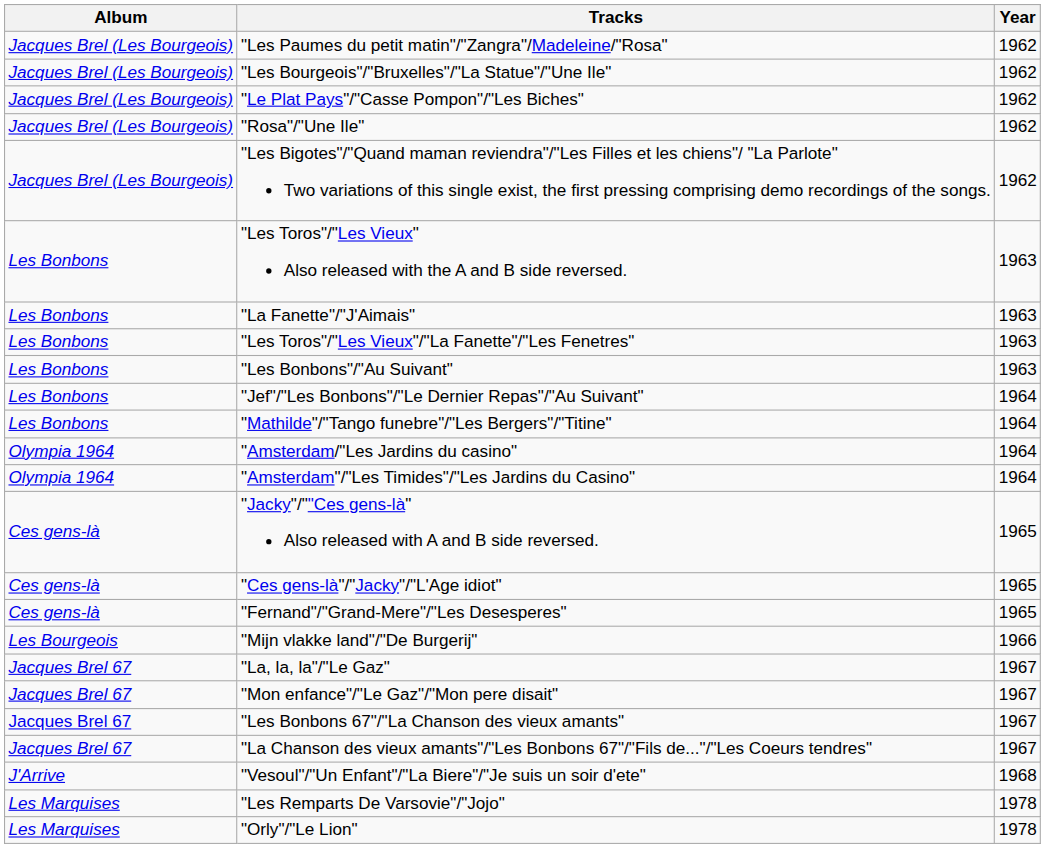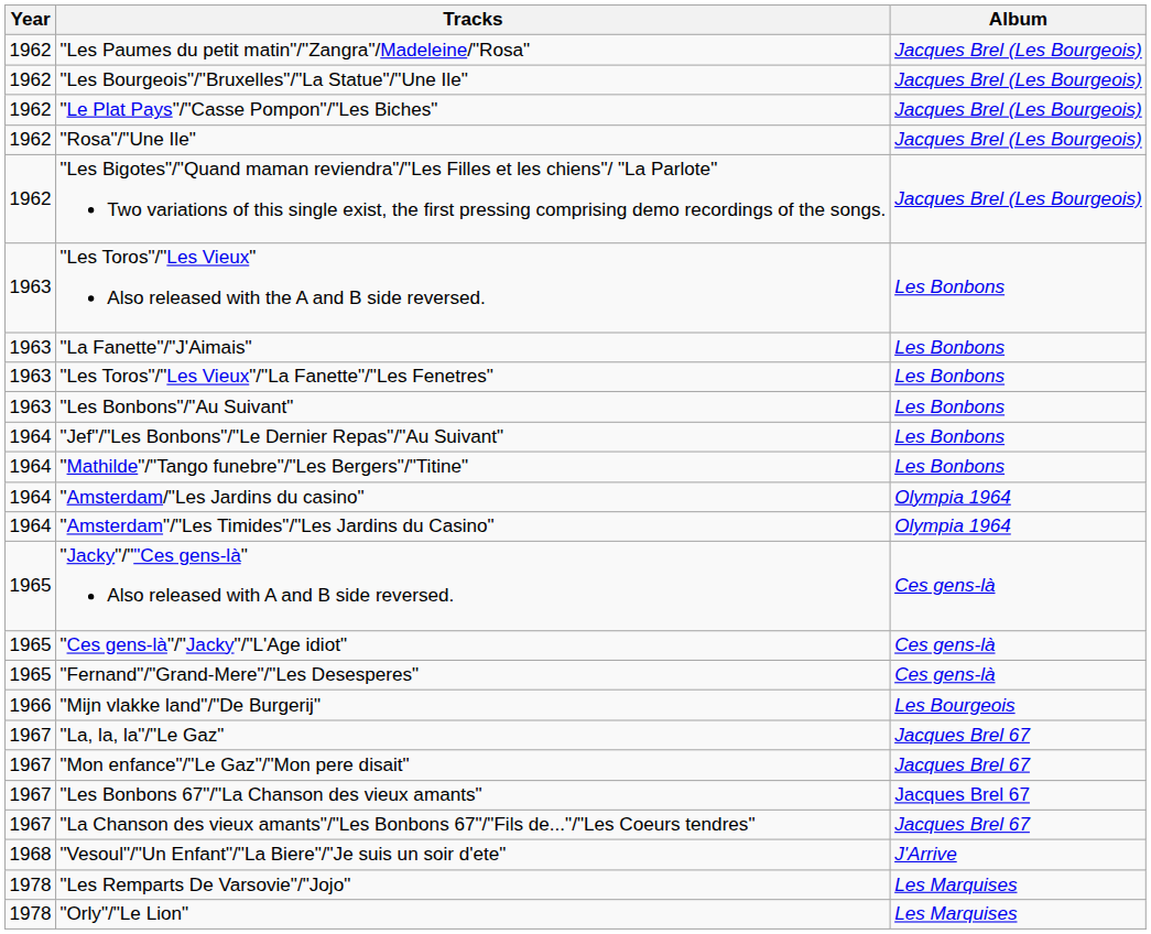columns swapped: Year <-> Album
